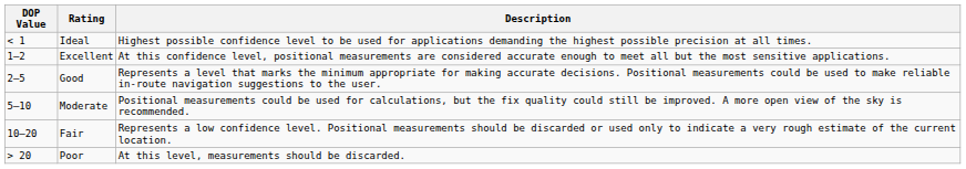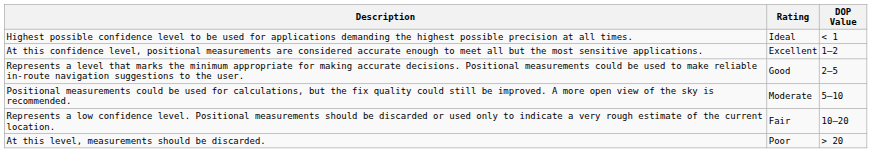columns swapped: DOP Value <-> Description
